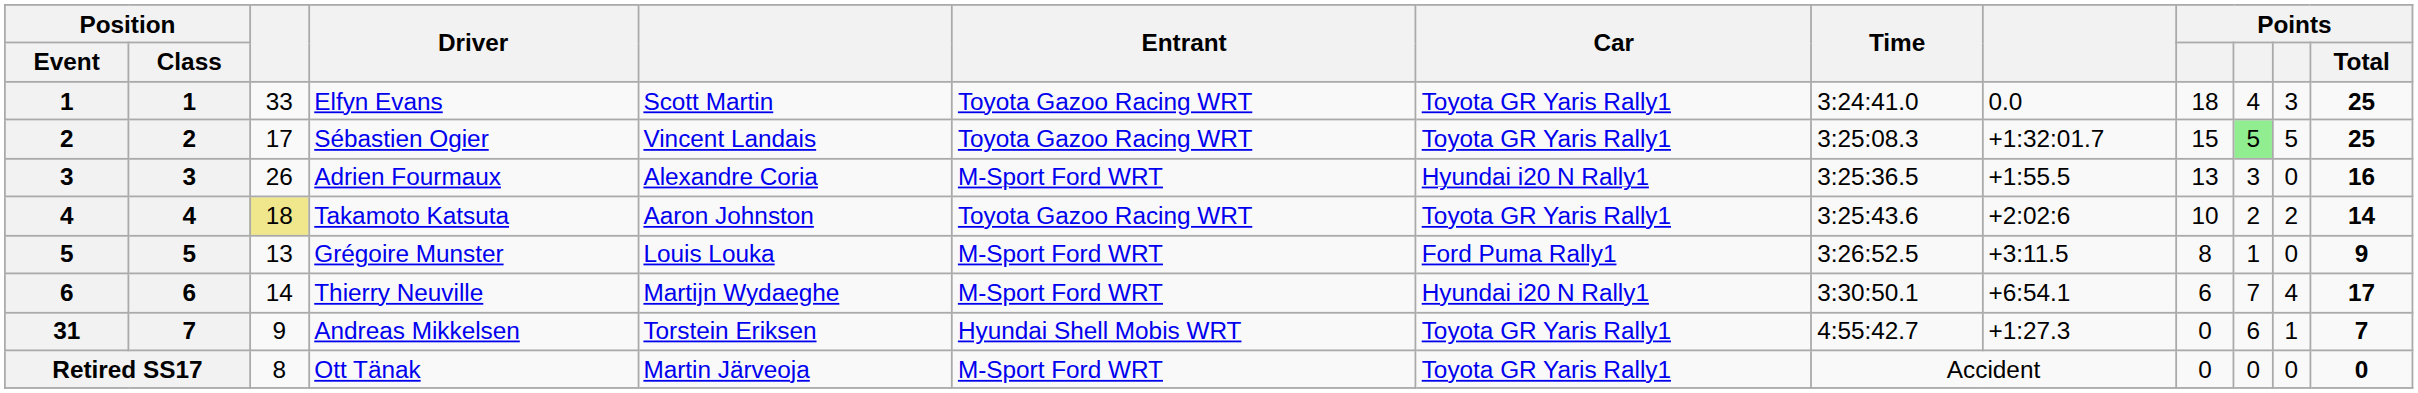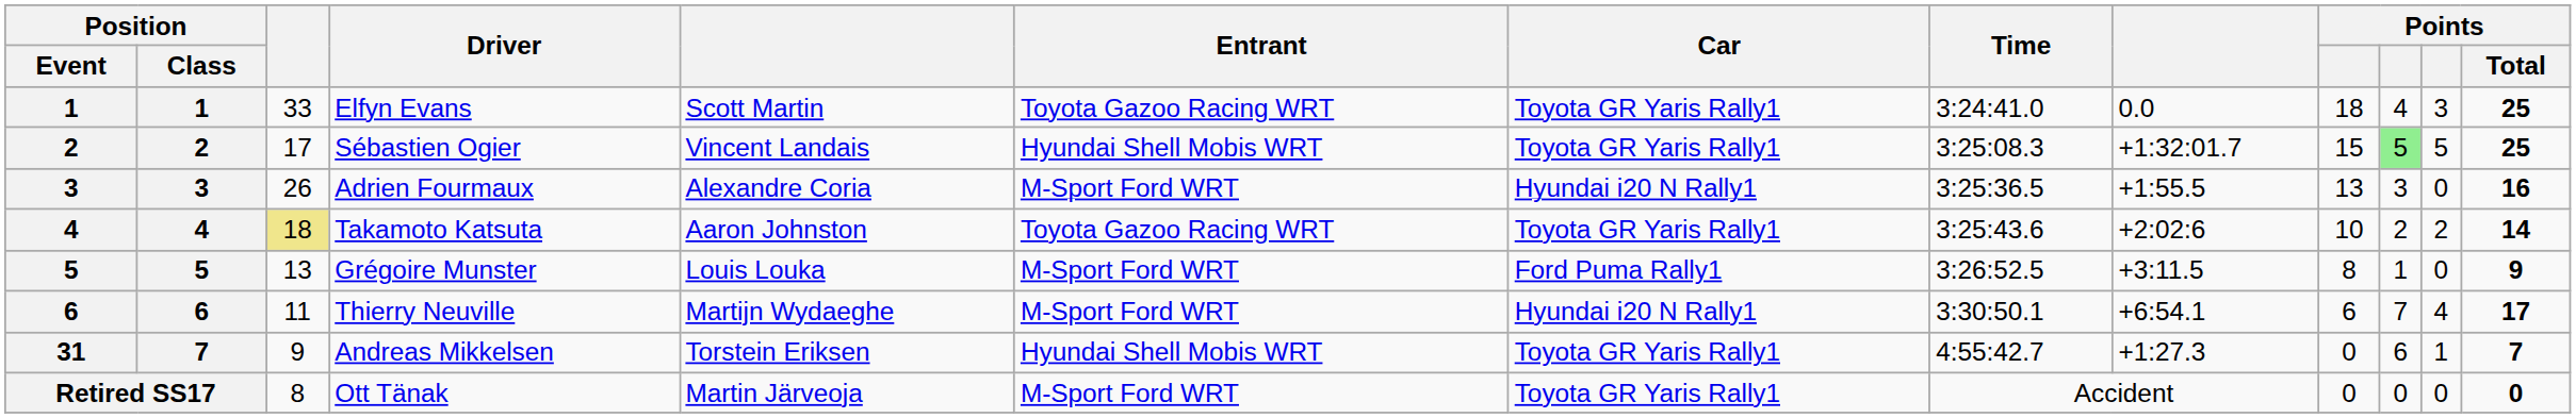Sébastien Ogier | Entrant: Toyota Gazoo Racing WRT -> Hyundai Shell Mobis WRT
Thierry Neuville | column 3: 14 -> 11
